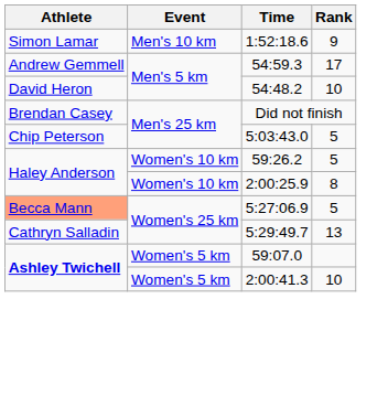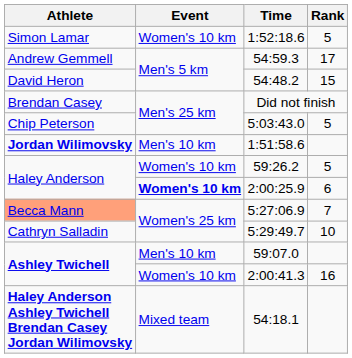1:52:18.6 | Event: Men's 10 km -> Women's 10 km
1:52:18.6 | Rank: 9 -> 5
54:48.2 | Rank: 10 -> 15
+ row: Jordan Wilimovsky | Men's 10 km | 1:51:58.6
2:00:25.9 | Event: normal -> bold
2:00:25.9 | Rank: 8 -> 6
5:27:06.9 | Rank: 5 -> 7
5:29:49.7 | Rank: 13 -> 10
59:07.0 | Event: Women's 5 km -> Men's 10 km
2:00:41.3 | Event: Women's 5 km -> Women's 10 km
2:00:41.3 | Rank: 10 -> 16
+ row: Haley Anderson Ashley Twichell Brendan Casey Jordan Wilimovsky | Mixed team | 54:18.1
